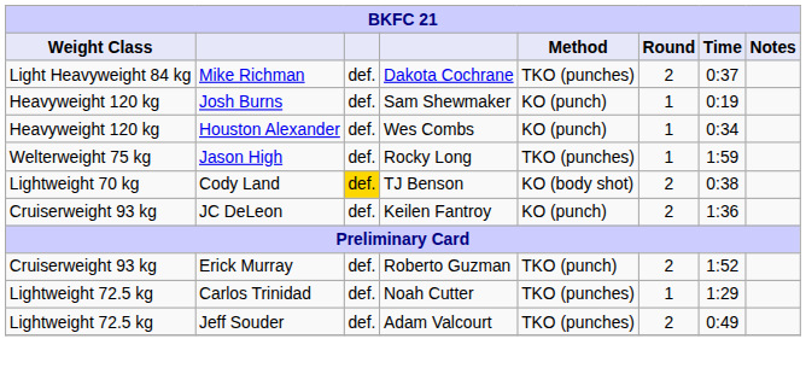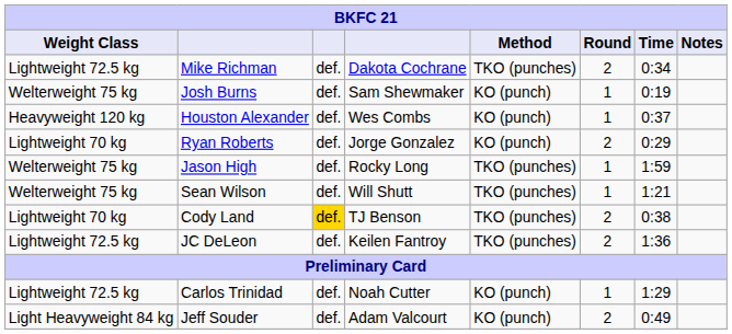Mike Richman | Weight Class: Light Heavyweight 84 kg -> Lightweight 72.5 kg
Mike Richman | Time: 0:37 -> 0:34
Josh Burns | Weight Class: Heavyweight 120 kg -> Welterweight 75 kg
Houston Alexander | Time: 0:34 -> 0:37
+ row: Lightweight 70 kg | Ryan Roberts | def. | Jorge Gonzalez | KO (punch) | 2 | 0:29
+ row: Welterweight 75 kg | Sean Wilson | def. | Will Shutt | TKO (punches) | 1 | 1:21
Cody Land | Method: KO (body shot) -> TKO (punches)
JC DeLeon | Weight Class: Cruiserweight 93 kg -> Lightweight 72.5 kg
JC DeLeon | Method: KO (punch) -> TKO (punches)
- row: Cruiserweight 93 kg | Erick Murray | def. | Roberto Guzman | TKO (punch) | 2 | 1:52
Carlos Trinidad | Method: TKO (punches) -> KO (punch)
Jeff Souder | Weight Class: Lightweight 72.5 kg -> Light Heavyweight 84 kg
Jeff Souder | Method: TKO (punches) -> KO (punch)
